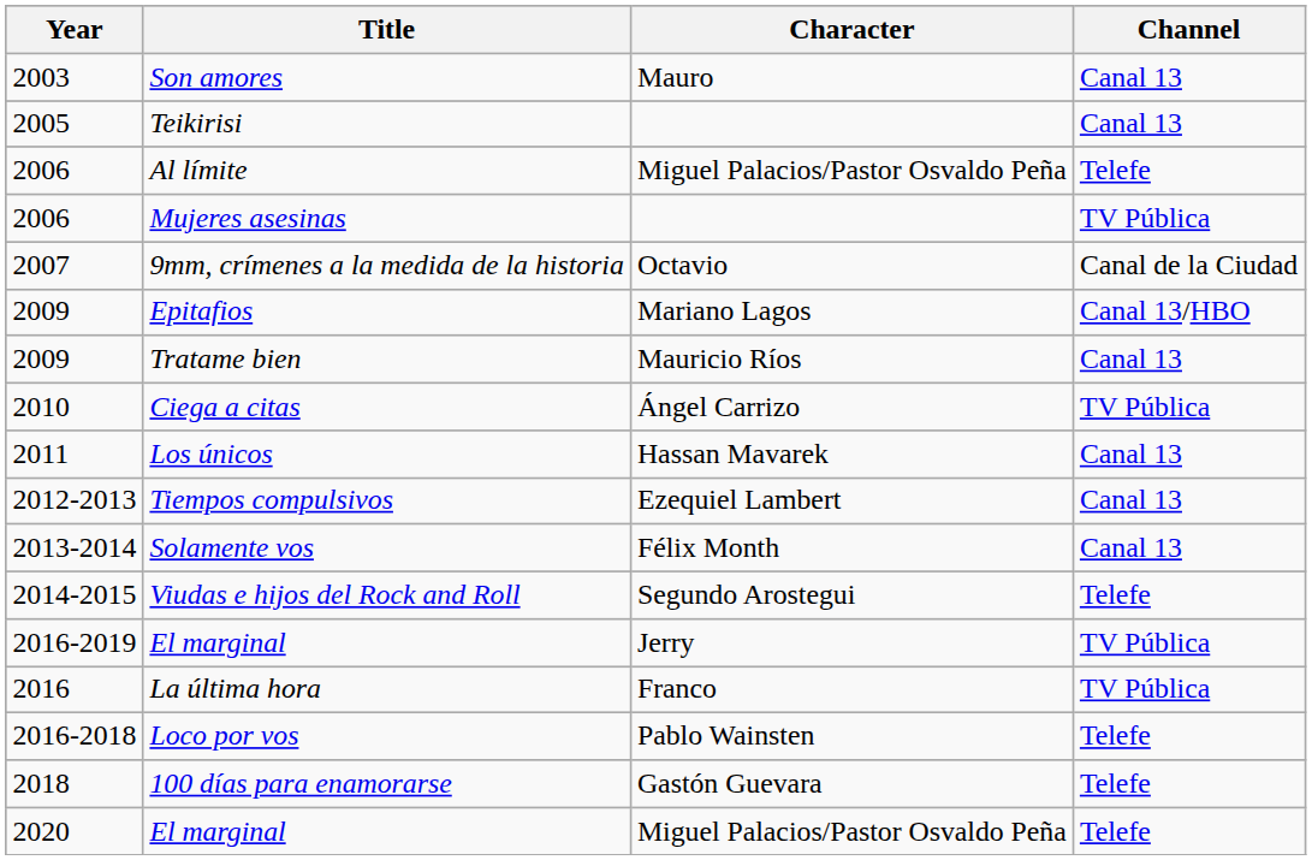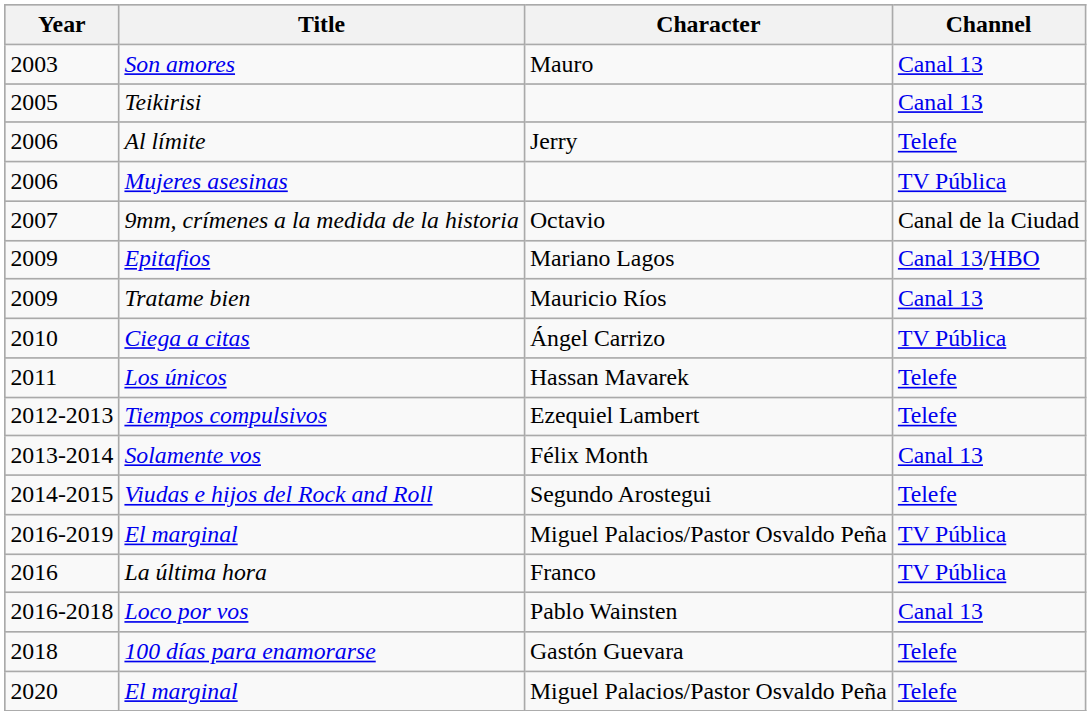Al límite | Character: Miguel Palacios/Pastor Osvaldo Peña -> Jerry
Los únicos | Channel: Canal 13 -> Telefe
Tiempos compulsivos | Channel: Canal 13 -> Telefe
2016-2019 / El marginal | Character: Jerry -> Miguel Palacios/Pastor Osvaldo Peña
Loco por vos | Channel: Telefe -> Canal 13
